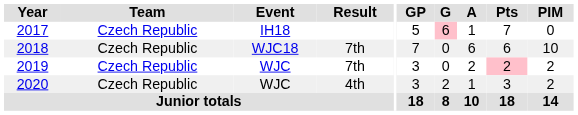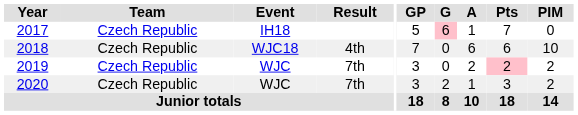2018 | Result: 7th -> 4th
2020 | Result: 4th -> 7th
